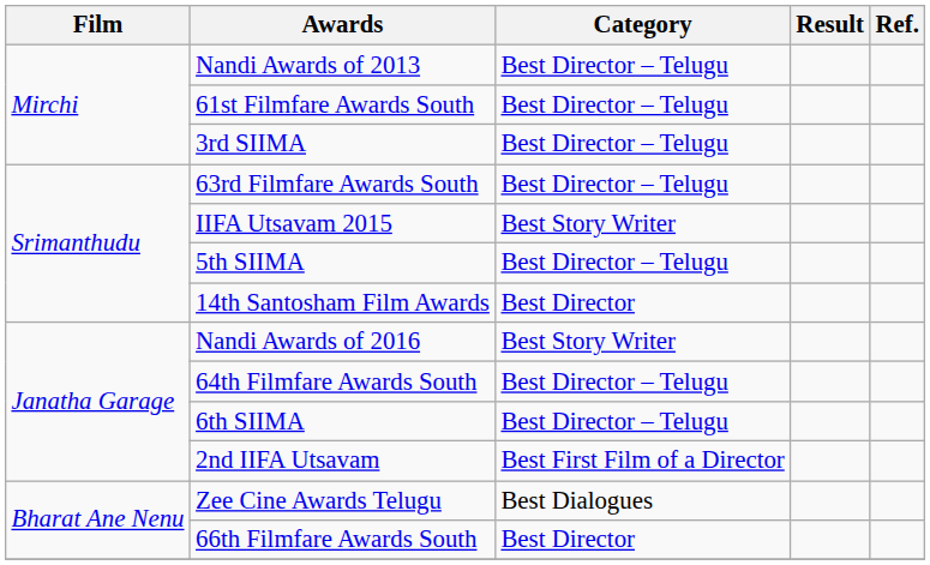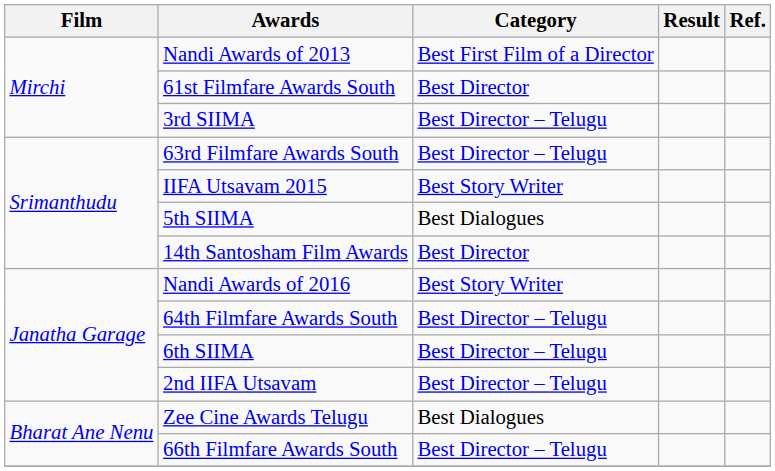Nandi Awards of 2013 | Category: Best Director – Telugu -> Best First Film of a Director
61st Filmfare Awards South | Category: Best Director – Telugu -> Best Director
5th SIIMA | Category: Best Director – Telugu -> Best Dialogues
2nd IIFA Utsavam | Category: Best First Film of a Director -> Best Director – Telugu
66th Filmfare Awards South | Category: Best Director -> Best Director – Telugu
